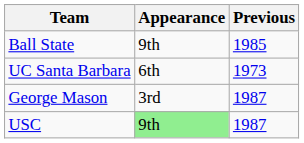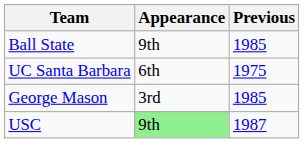UC Santa Barbara | Previous: 1973 -> 1975
George Mason | Previous: 1987 -> 1985
